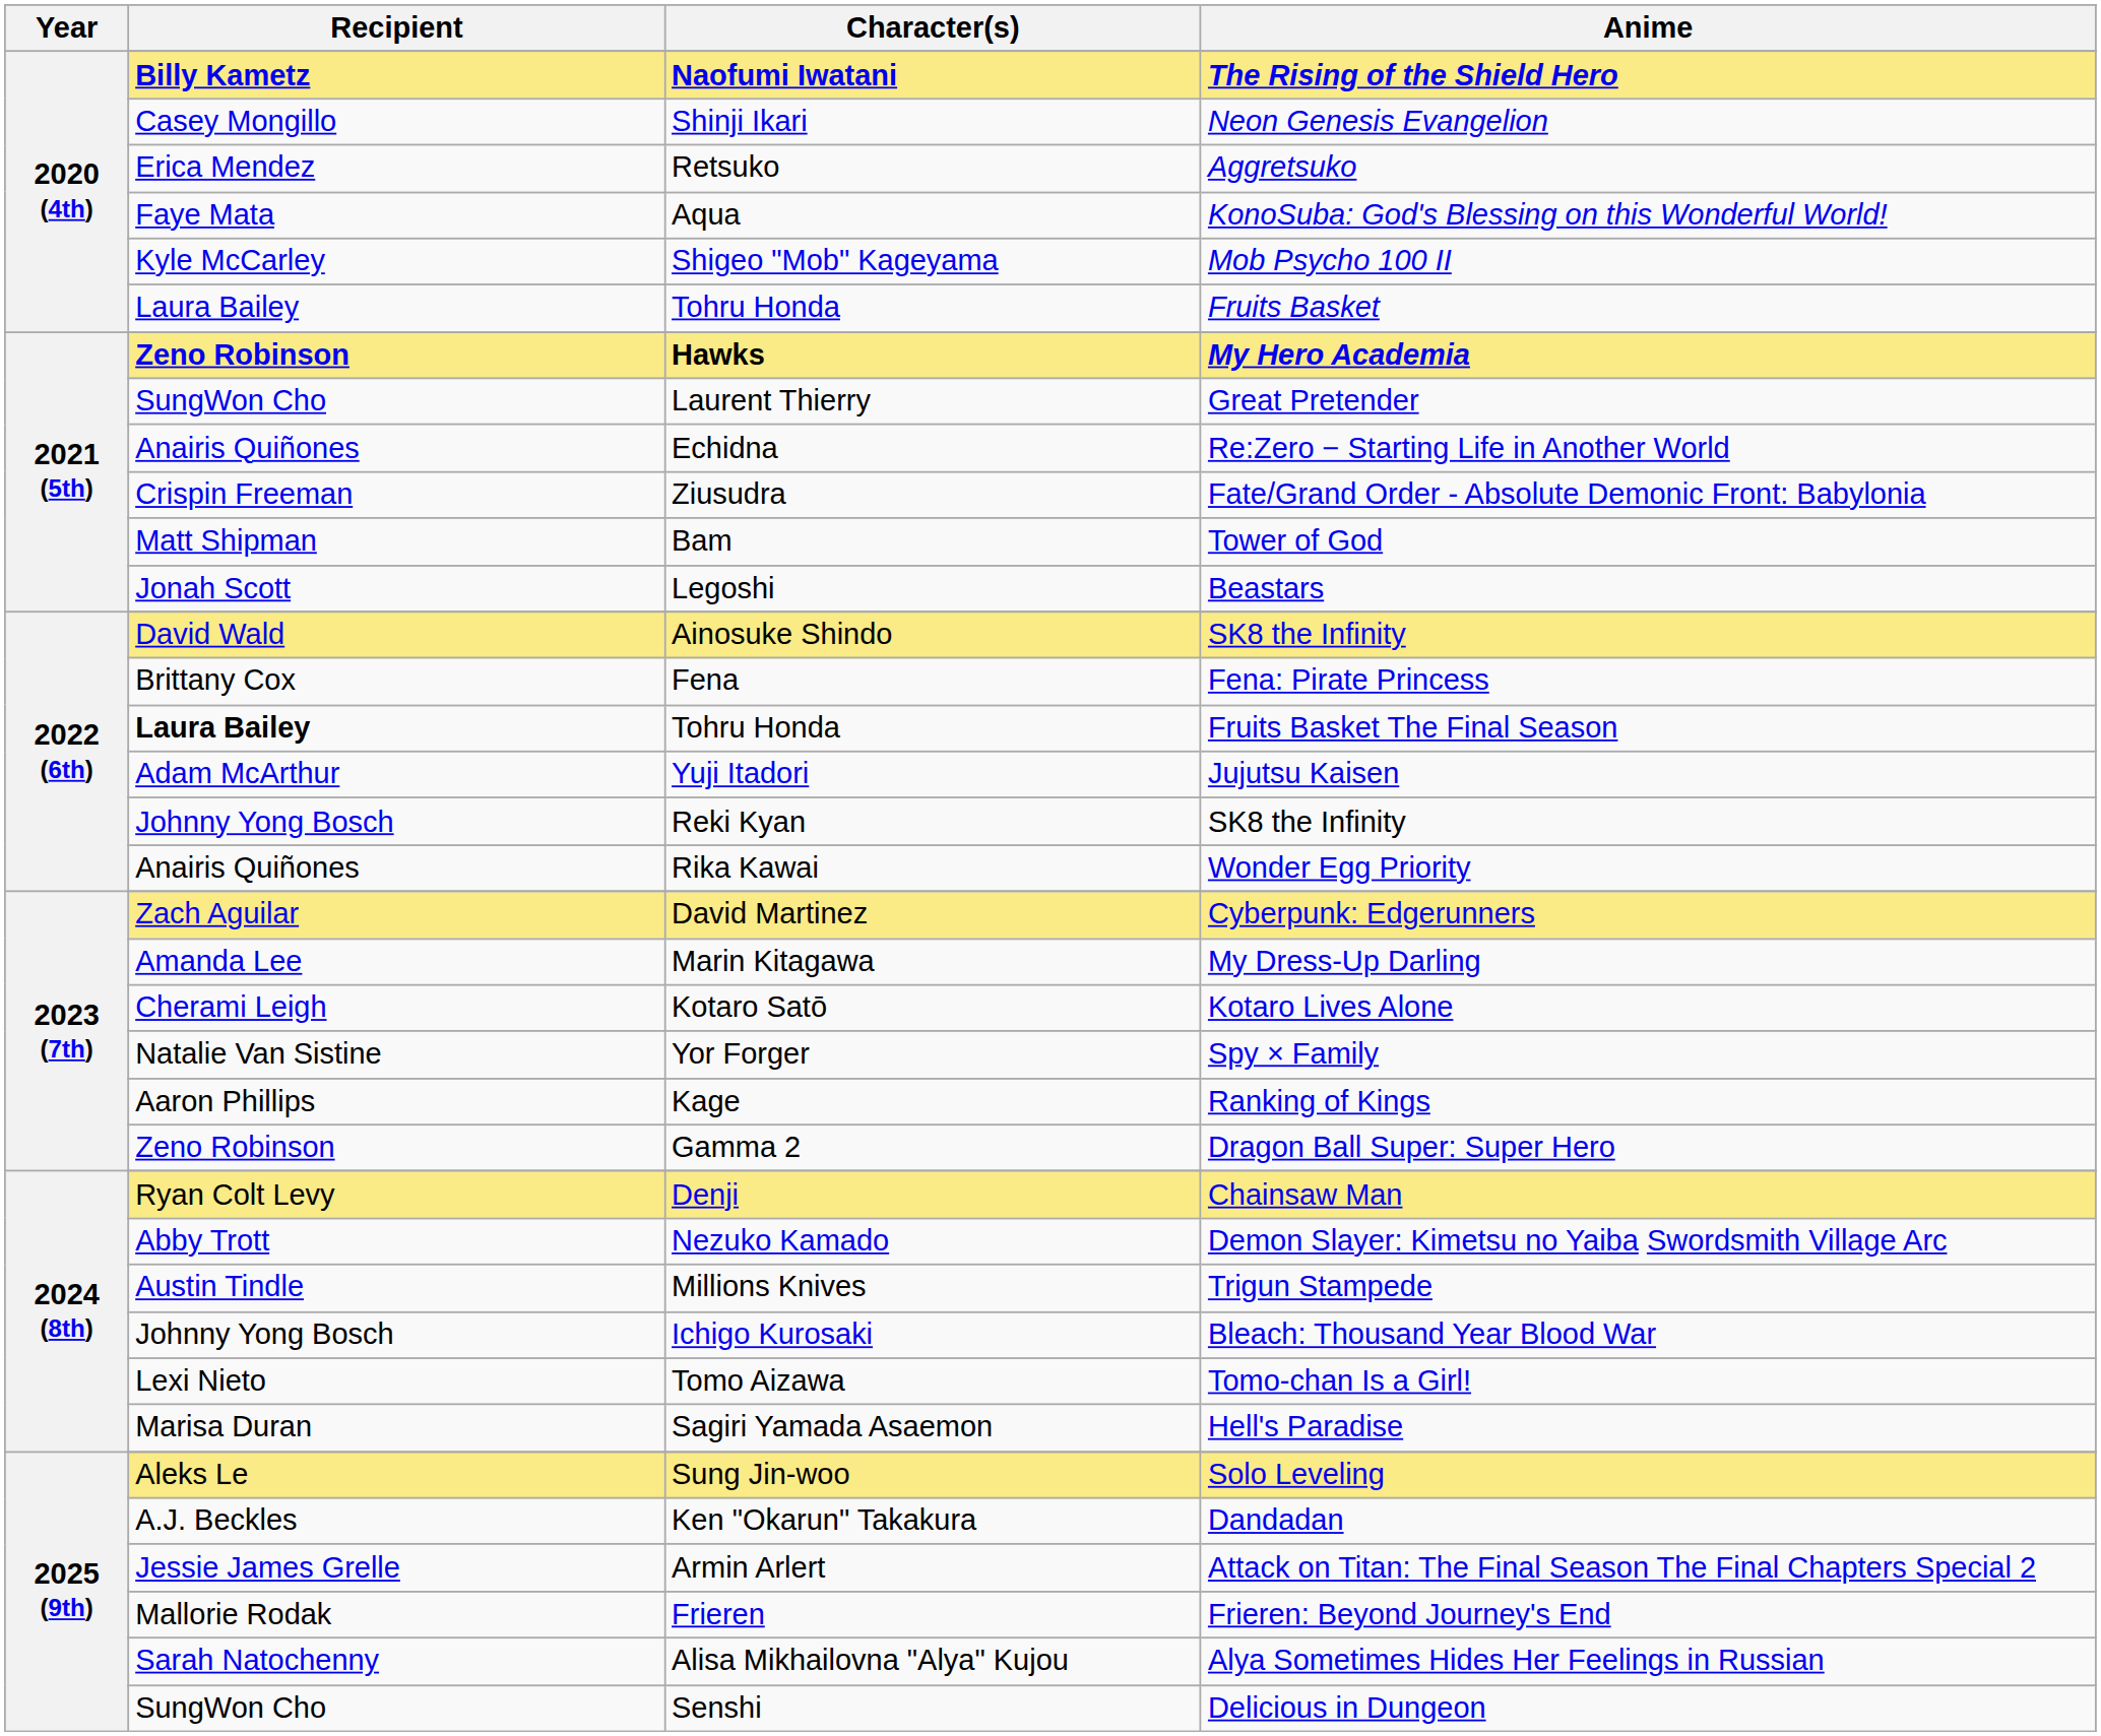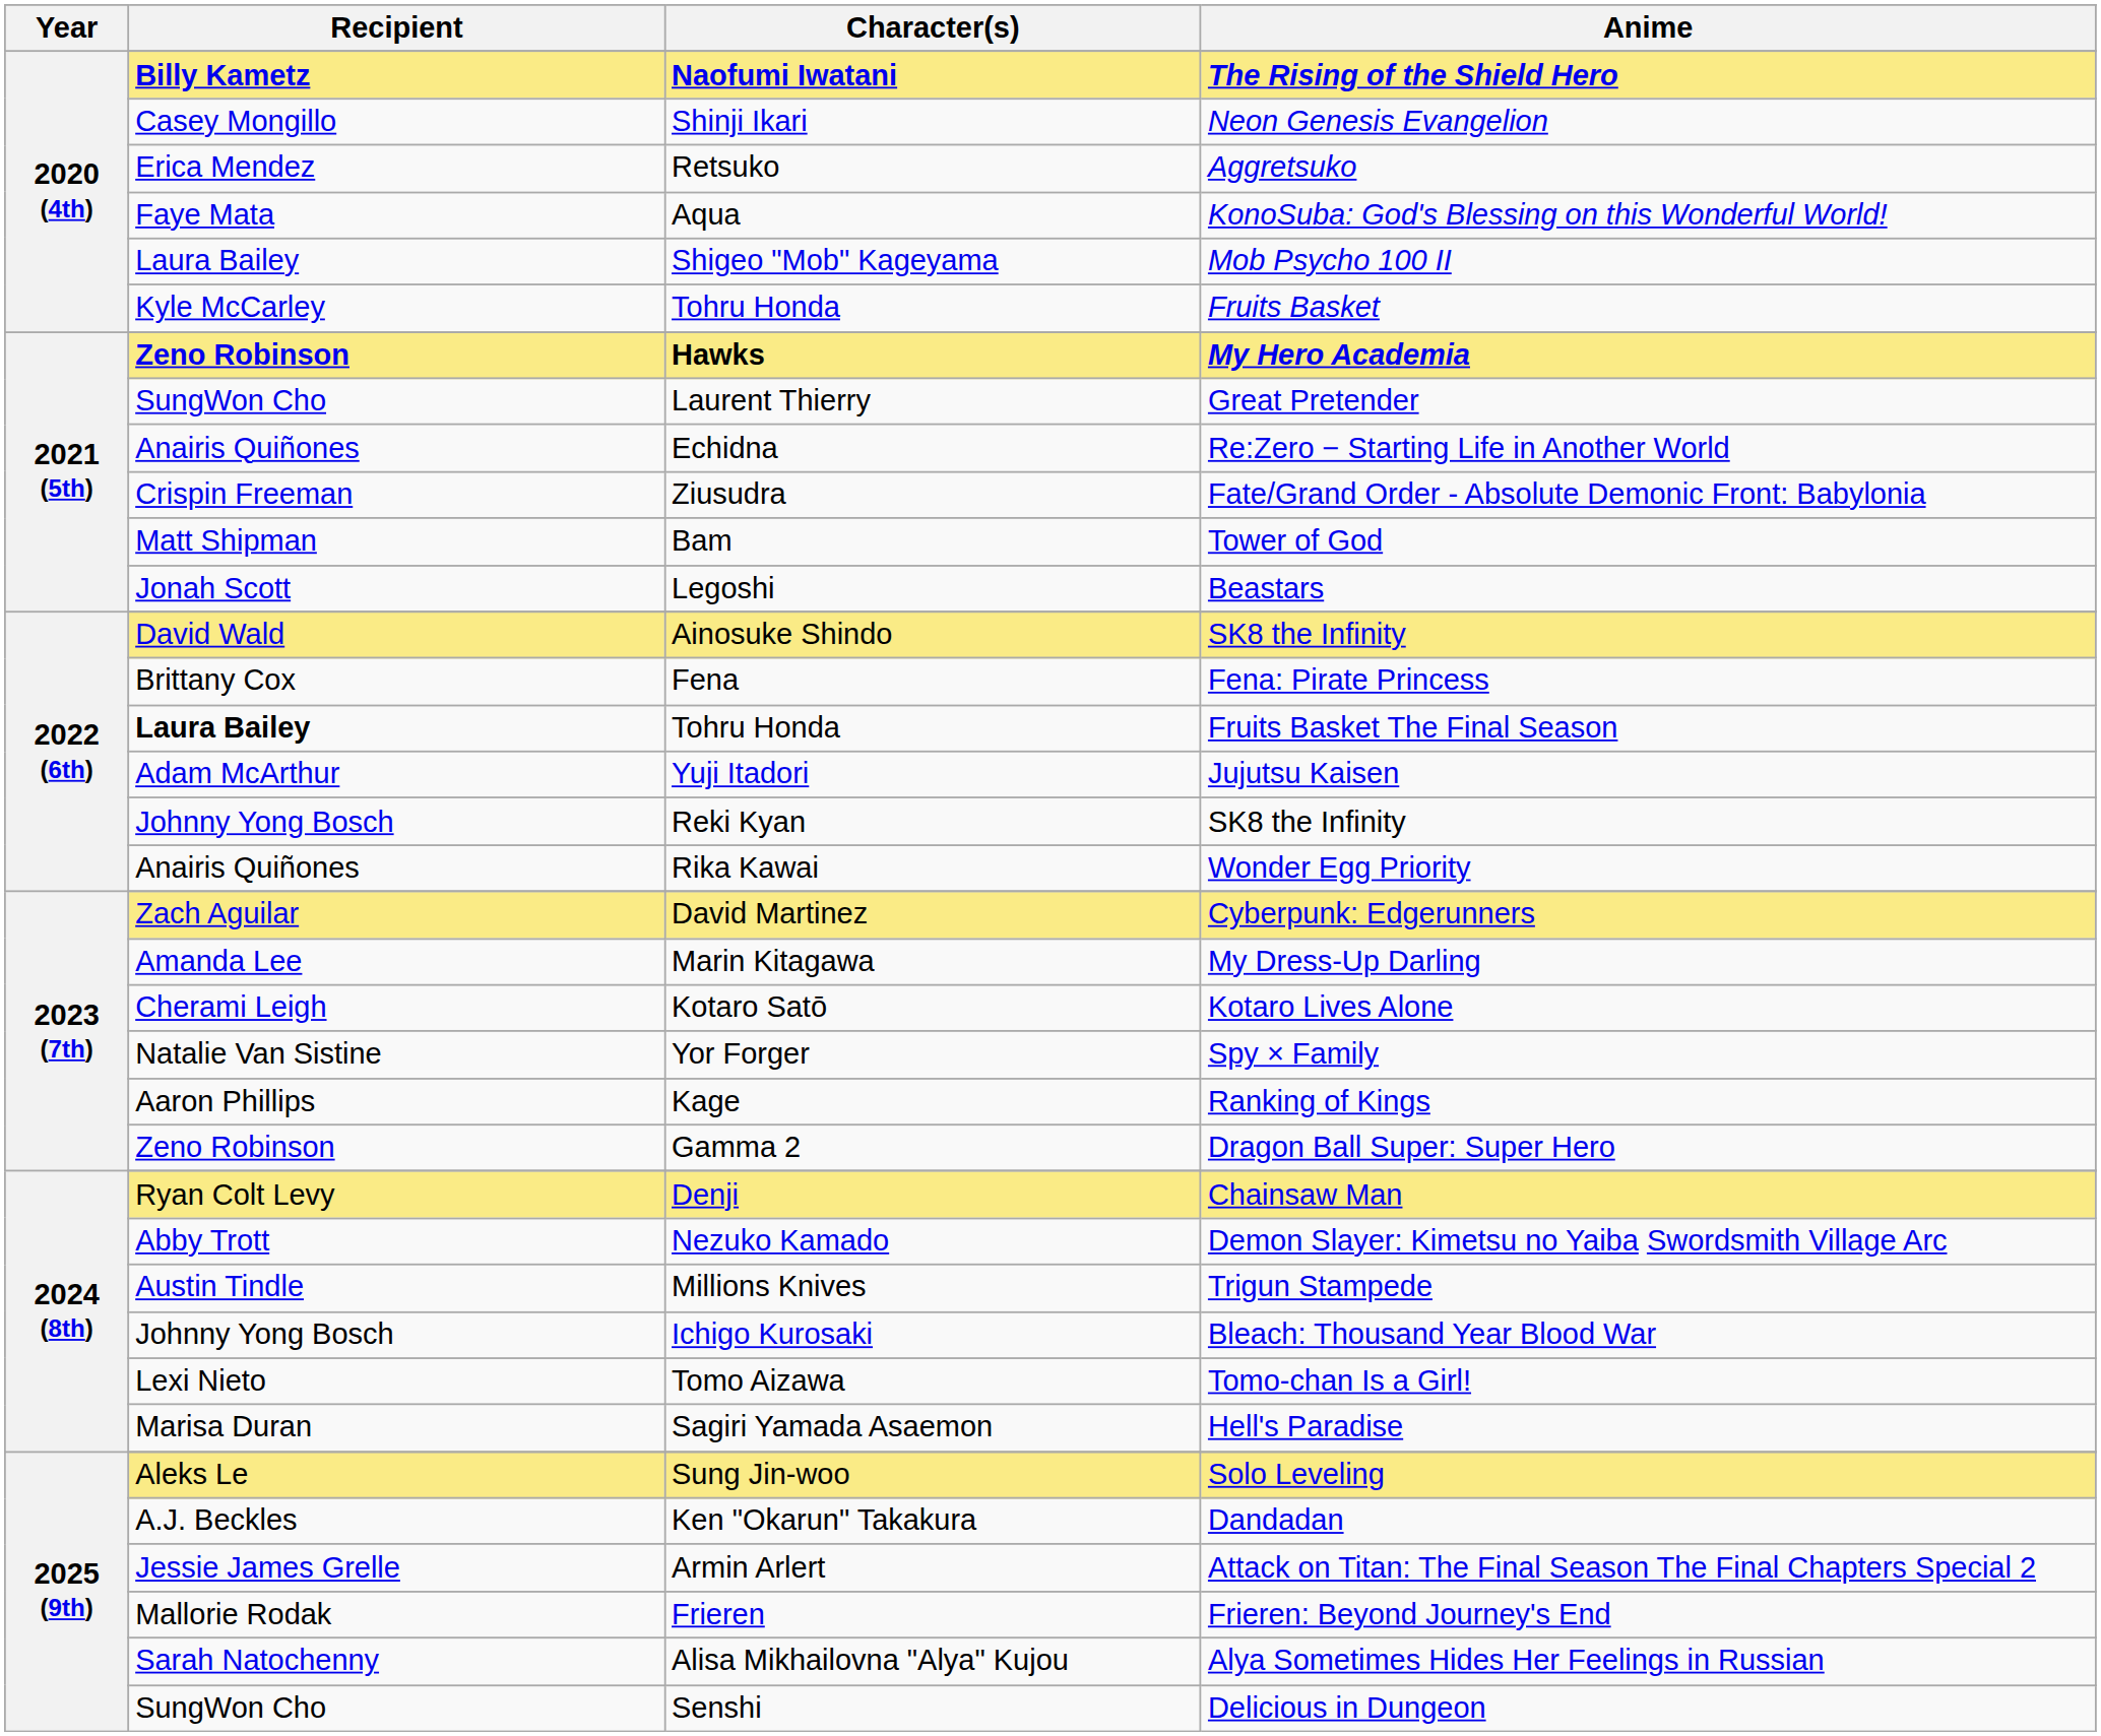Shigeo "Mob" Kageyama | Recipient: Kyle McCarley -> Laura Bailey
Tohru Honda / Fruits Basket | Recipient: Laura Bailey -> Kyle McCarley
